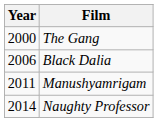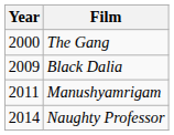Black Dalia | Year: 2006 -> 2009
